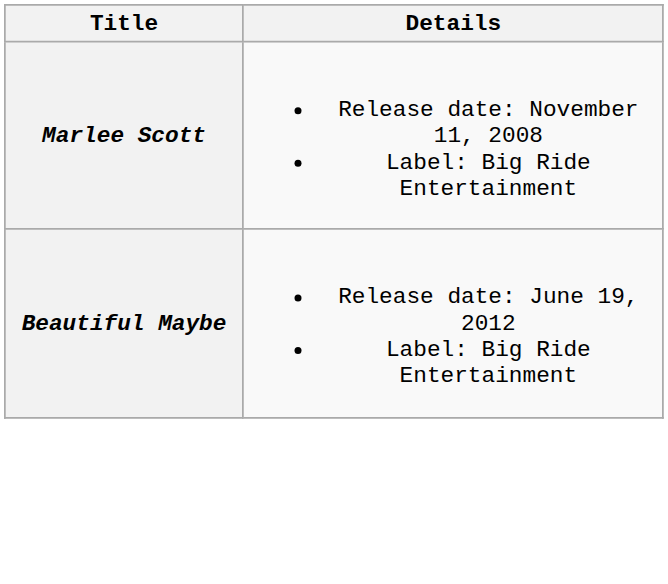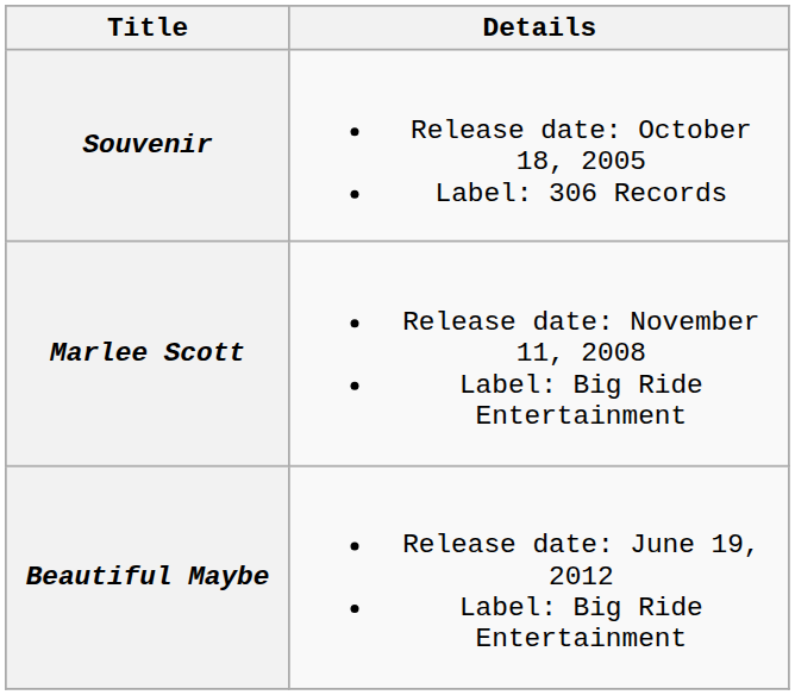+ row: Souvenir | Release date: October 18, 2005 Label: 306 Records
